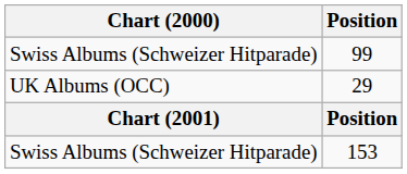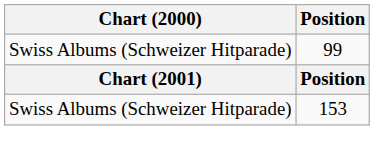- row: UK Albums (OCC) | 29
